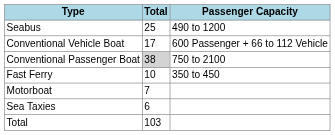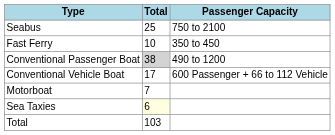Seabus | Passenger Capacity: 490 to 1200 -> 750 to 2100
rows swapped: Fast Ferry <-> Conventional Vehicle Boat
Conventional Passenger Boat | Passenger Capacity: 750 to 2100 -> 490 to 1200
Sea Taxies | Total: no background -> lightyellow background
